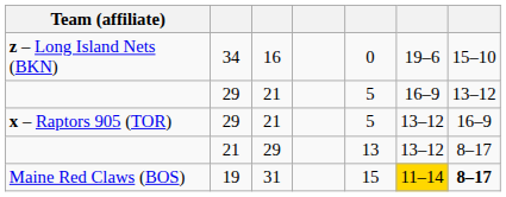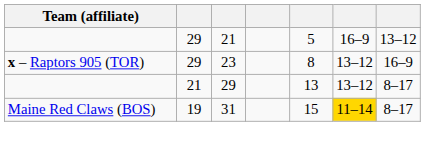- row: z – Long Island Nets (BKN) | 34 | 16 | 0 | 19–6 | 15–10
x – Raptors 905 (TOR) | column 3: 21 -> 23
x – Raptors 905 (TOR) | column 5: 5 -> 8
Maine Red Claws (BOS) | column 7: bold -> normal
